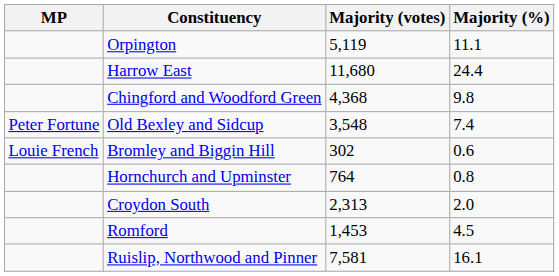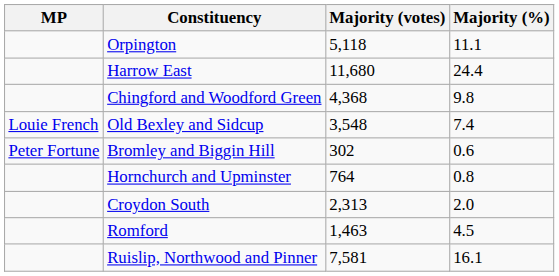Orpington | Majority (votes): 5,119 -> 5,118
Old Bexley and Sidcup | MP: Peter Fortune -> Louie French
Bromley and Biggin Hill | MP: Louie French -> Peter Fortune
Romford | Majority (votes): 1,453 -> 1,463
